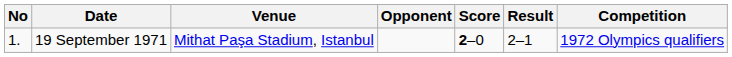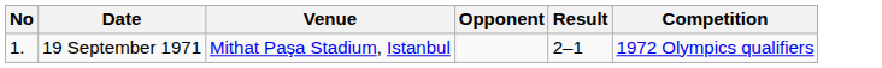- column: Score | 2–0
